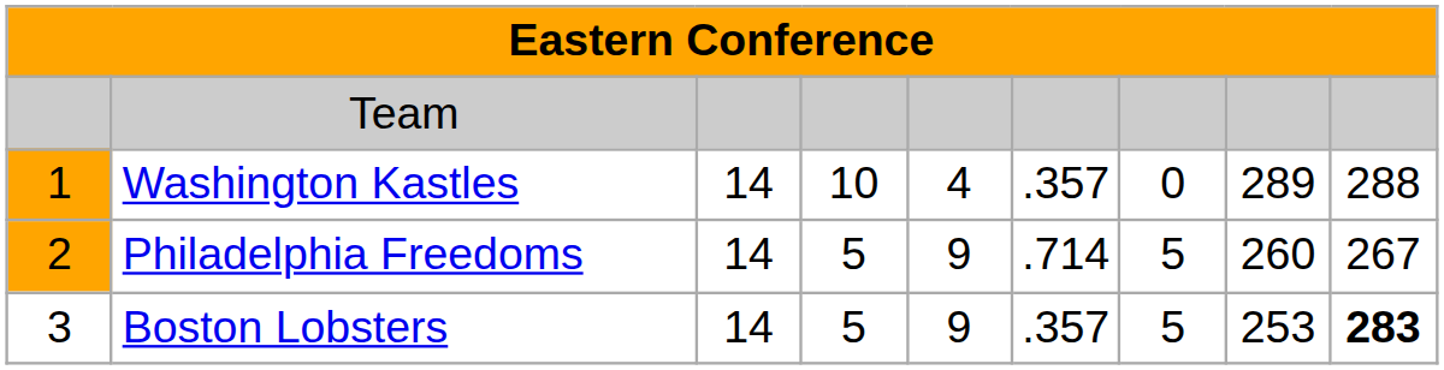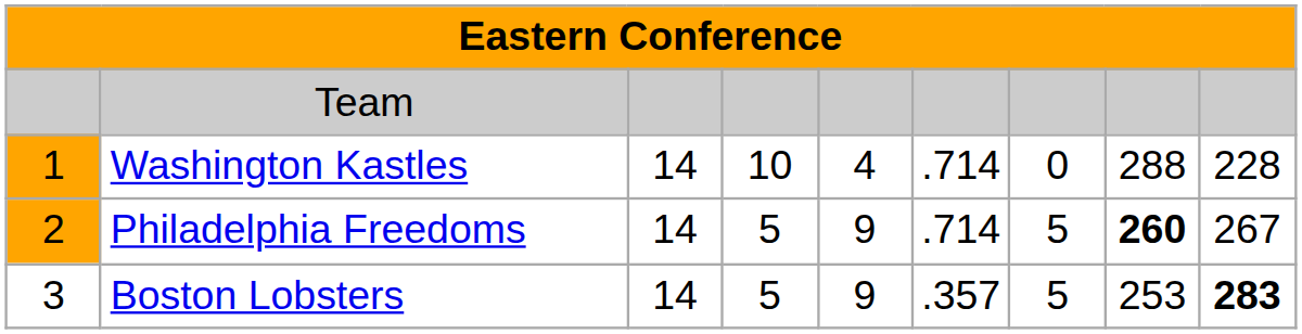Washington Kastles | column 6: .357 -> .714
Washington Kastles | column 8: 289 -> 288
Washington Kastles | column 9: 288 -> 228
Philadelphia Freedoms | column 8: normal -> bold
